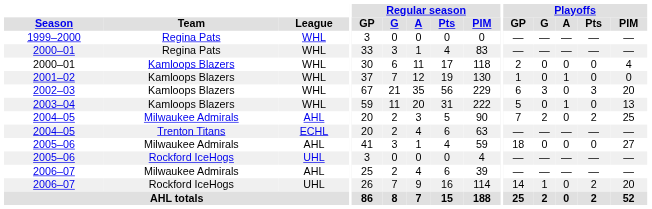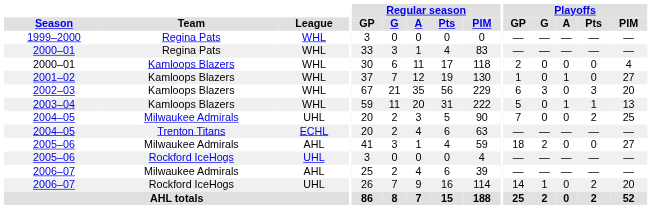2001–02 | Playoffs / PIM: 0 -> 27
2003–04 | Playoffs / Pts: 0 -> 1
2004–05 / Milwaukee Admirals | League: AHL -> UHL
2004–05 / Milwaukee Admirals | Playoffs / G: 2 -> 0
2005–06 / Milwaukee Admirals | Playoffs / G: 0 -> 2
